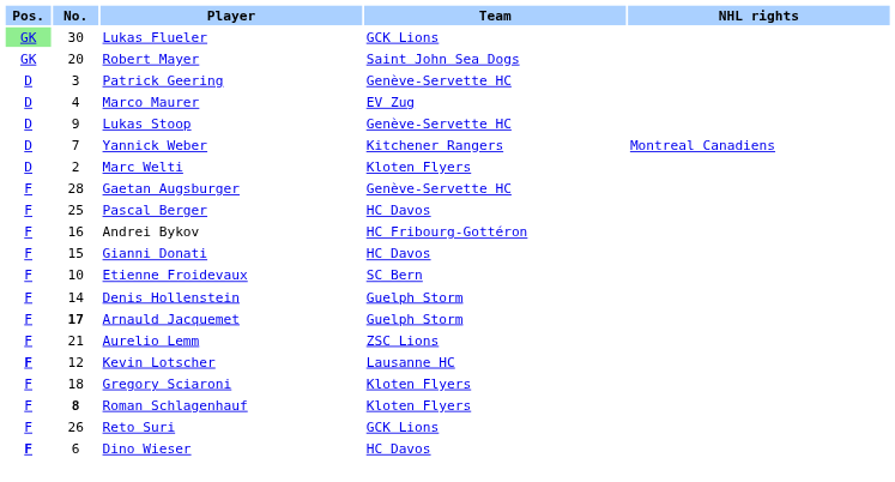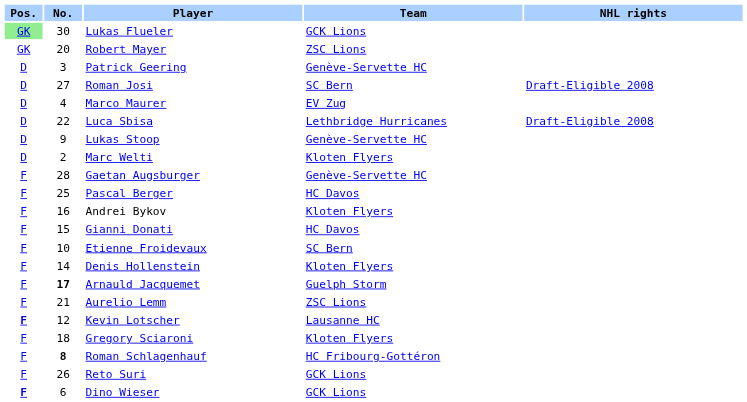Robert Mayer | Team: Saint John Sea Dogs -> ZSC Lions
+ row: D | 27 | Roman Josi | SC Bern | Draft-Eligible 2008
+ row: D | 22 | Luca Sbisa | Lethbridge Hurricanes | Draft-Eligible 2008
- row: D | 7 | Yannick Weber | Kitchener Rangers | Montreal Canadiens
Andrei Bykov | Team: HC Fribourg-Gottéron -> Kloten Flyers
Denis Hollenstein | Team: Guelph Storm -> Kloten Flyers
Roman Schlagenhauf | Team: Kloten Flyers -> HC Fribourg-Gottéron
Dino Wieser | Team: HC Davos -> GCK Lions
